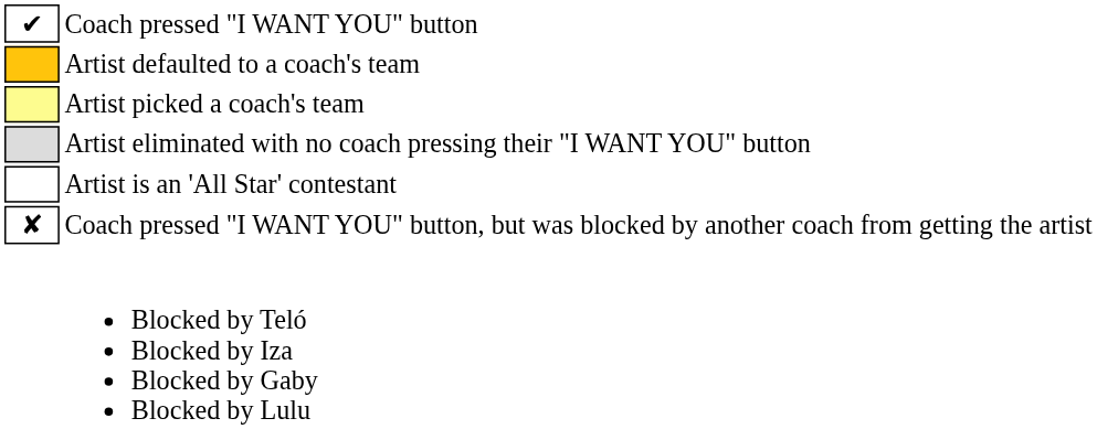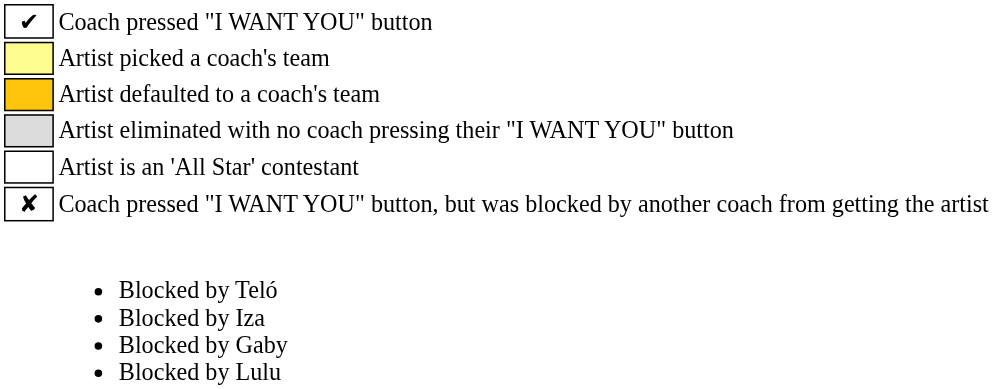rows swapped: Artist defaulted to a coach's team <-> Artist picked a coach's team
